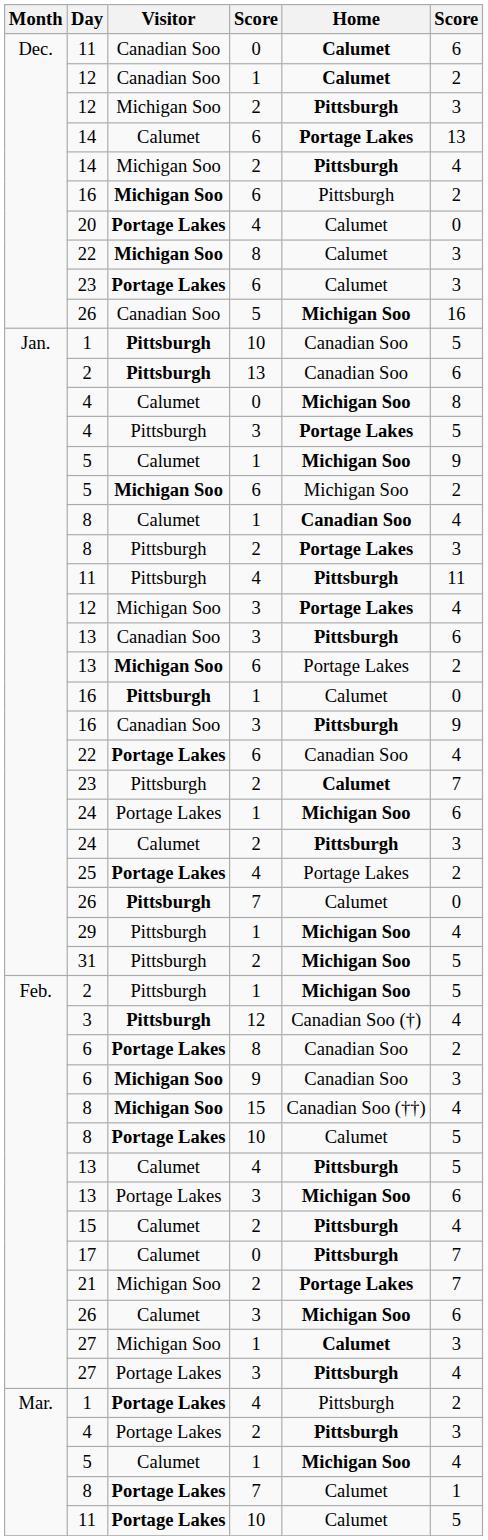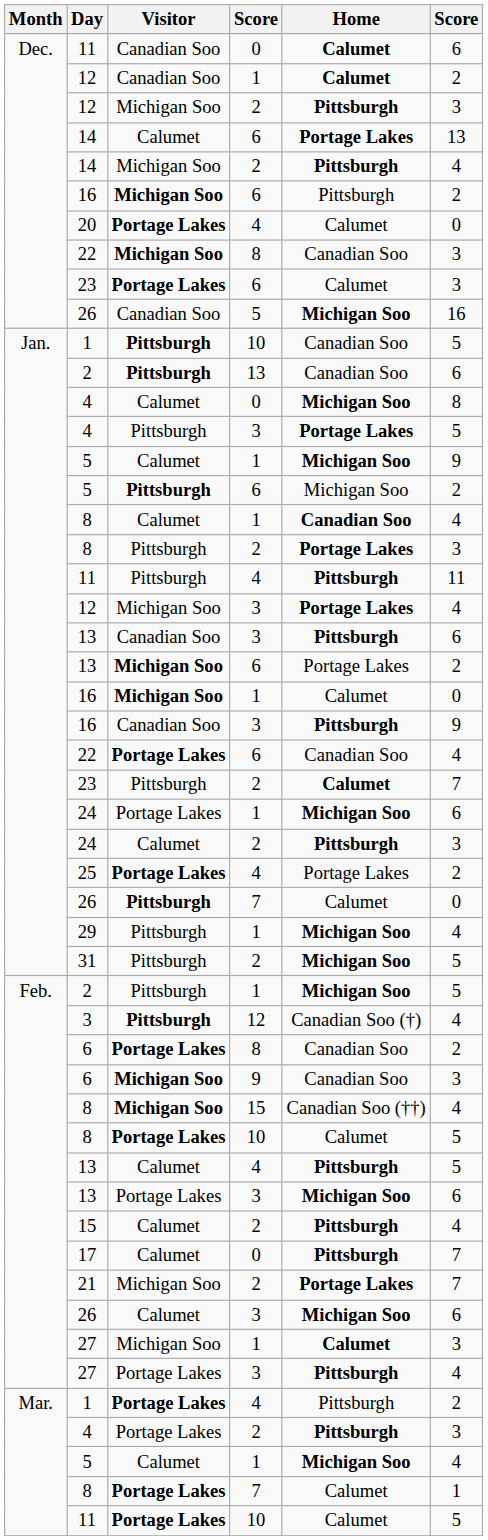22 / 8 | Home: Calumet -> Canadian Soo
5 / 6 | Visitor: Michigan Soo -> Pittsburgh
16 / 1 | Visitor: Pittsburgh -> Michigan Soo
